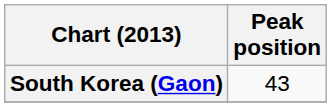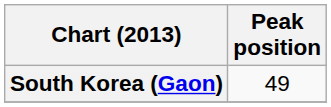South Korea (Gaon) | Peak position: 43 -> 49
